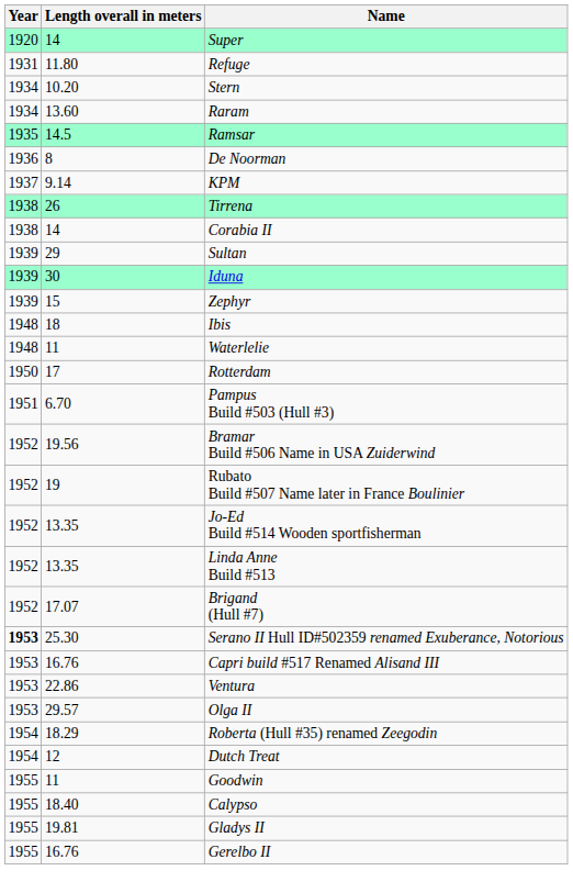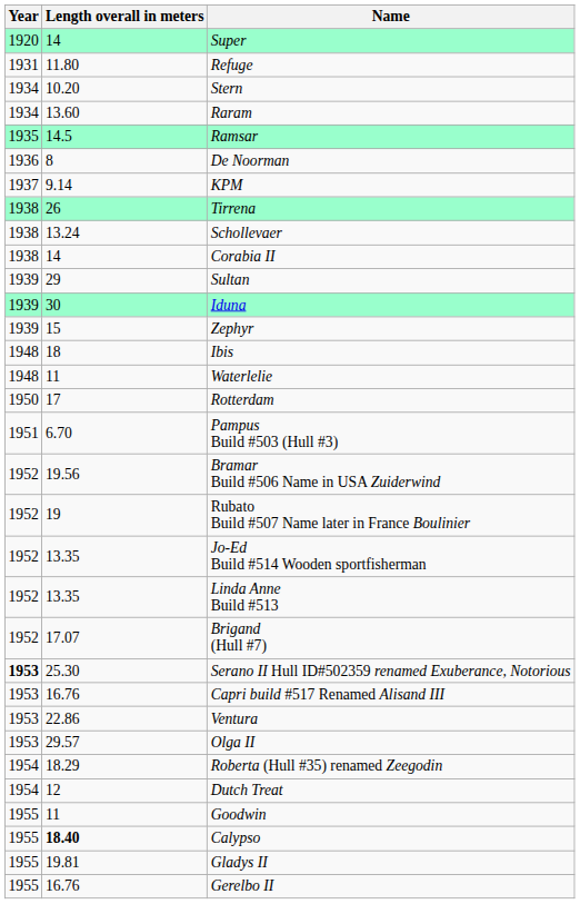+ row: 1938 | 13.24 | Schollevaer
Calypso | Length overall in meters: normal -> bold
